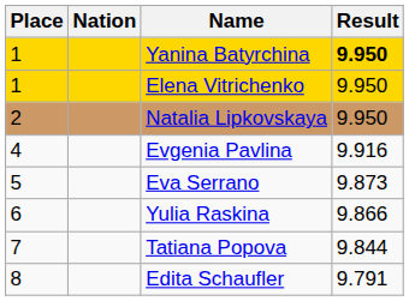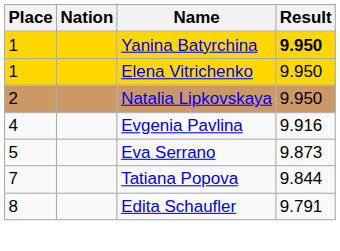- row: 6 | Yulia Raskina | 9.866
